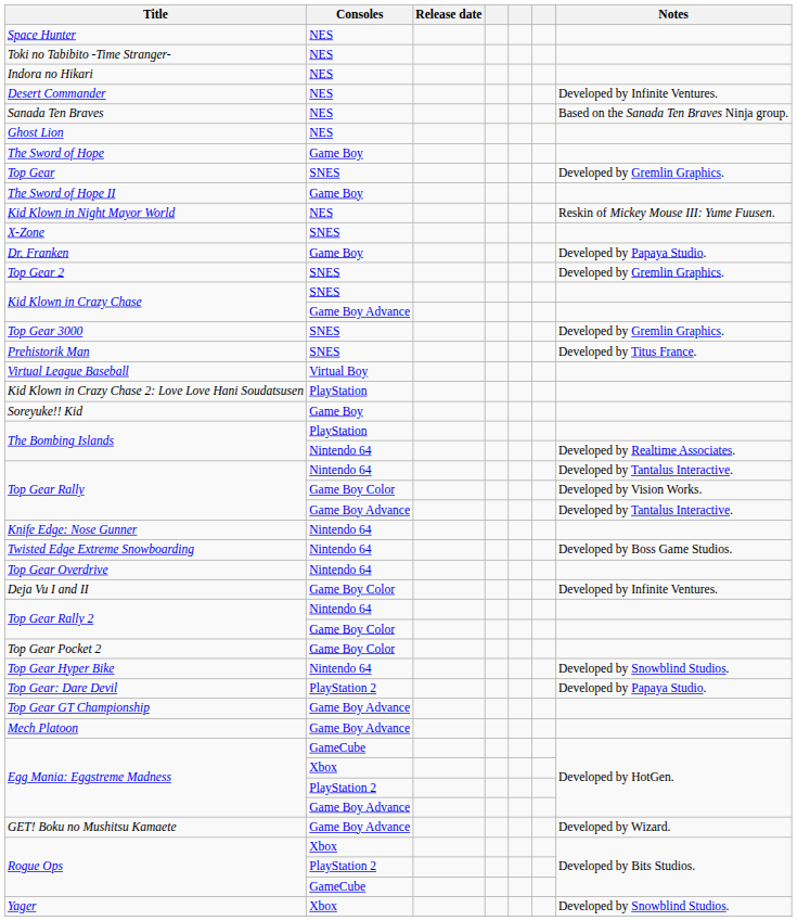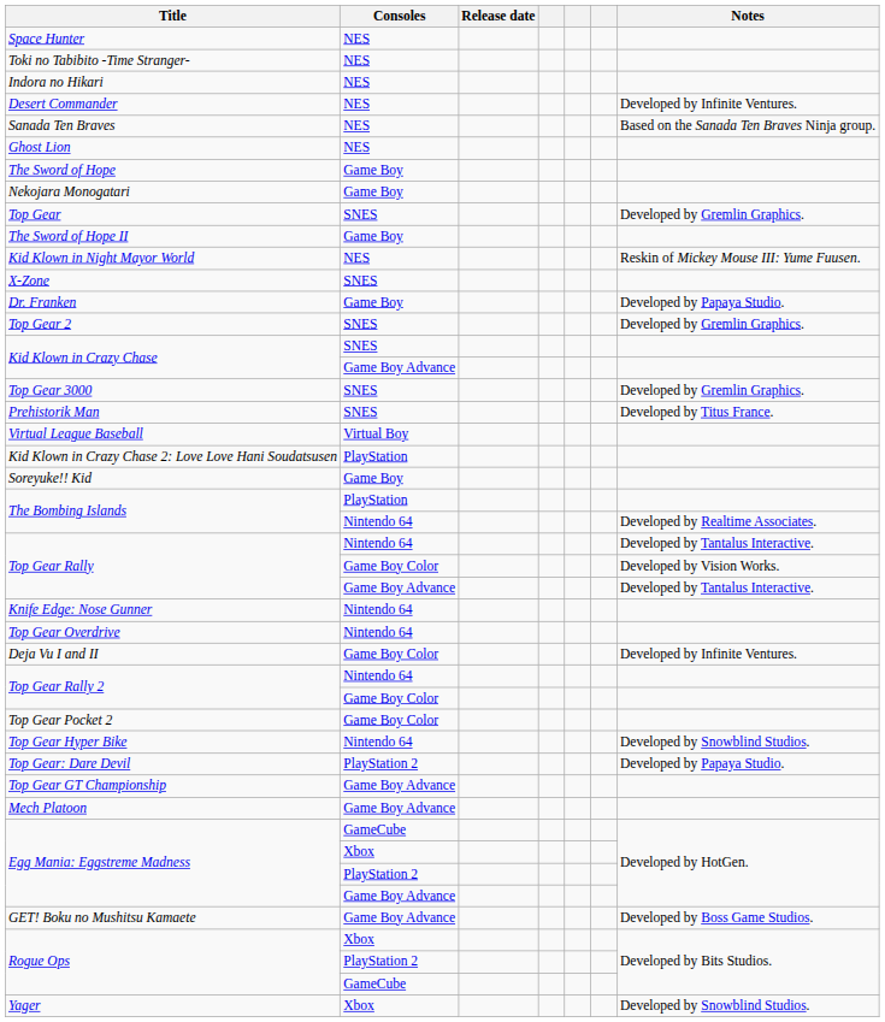+ row: Nekojara Monogatari | Game Boy
- row: Twisted Edge Extreme Snowboarding | Nintendo 64 | Developed by Boss Game Studios.
GET! Boku no Mushitsu Kamaete | Notes: Developed by Wizard. -> Developed by Boss Game Studios.
